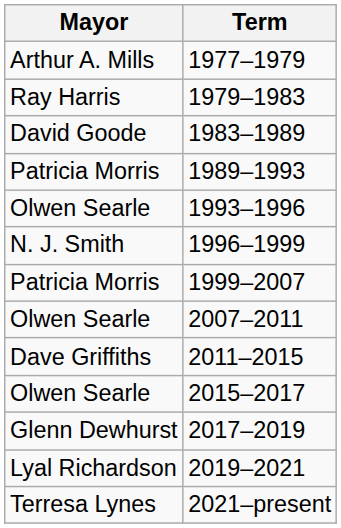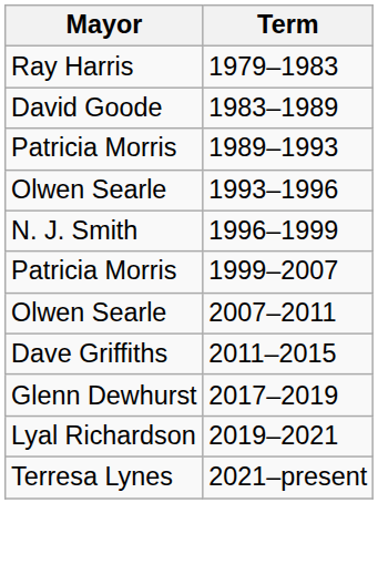- row: Arthur A. Mills | 1977–1979
- row: Olwen Searle | 2015–2017
